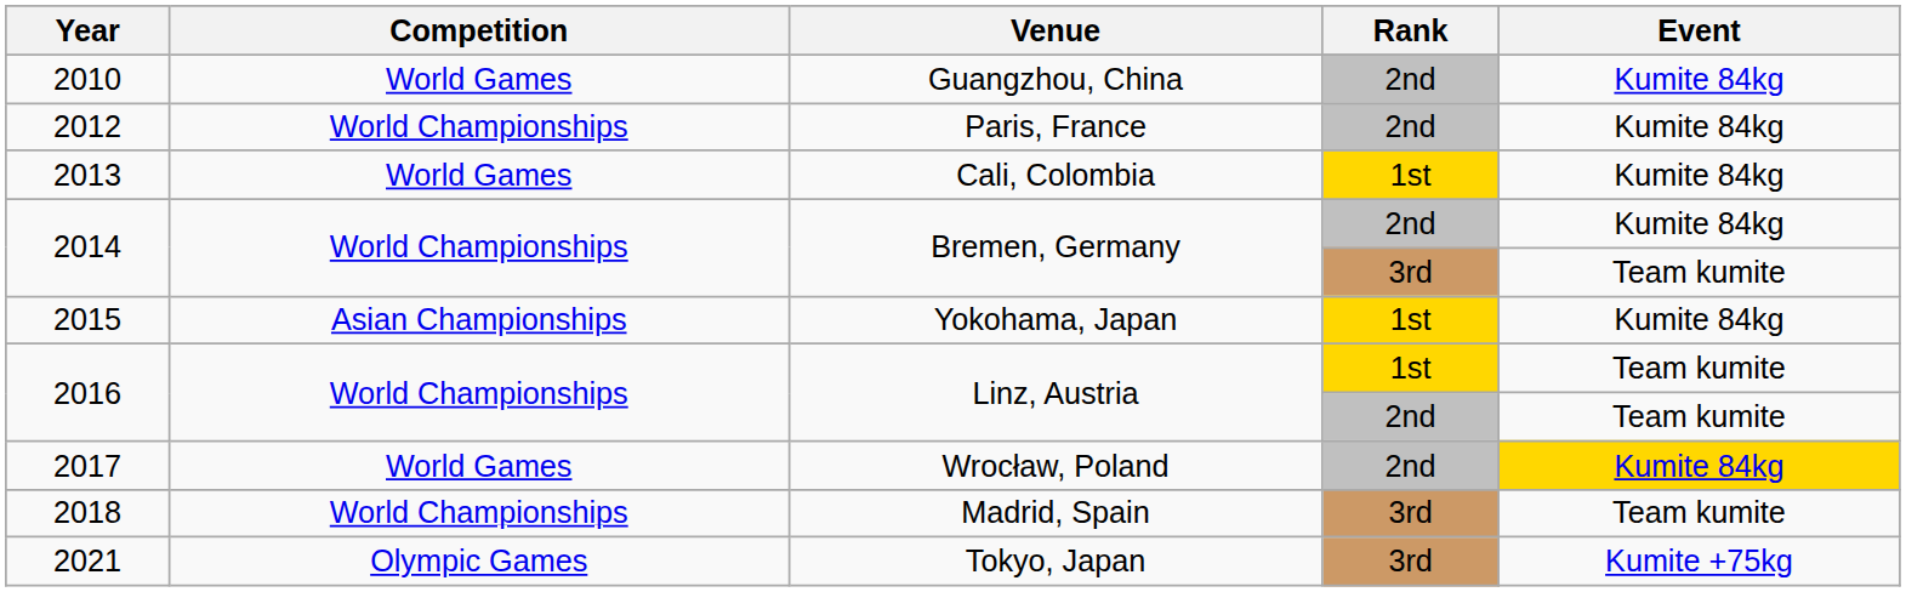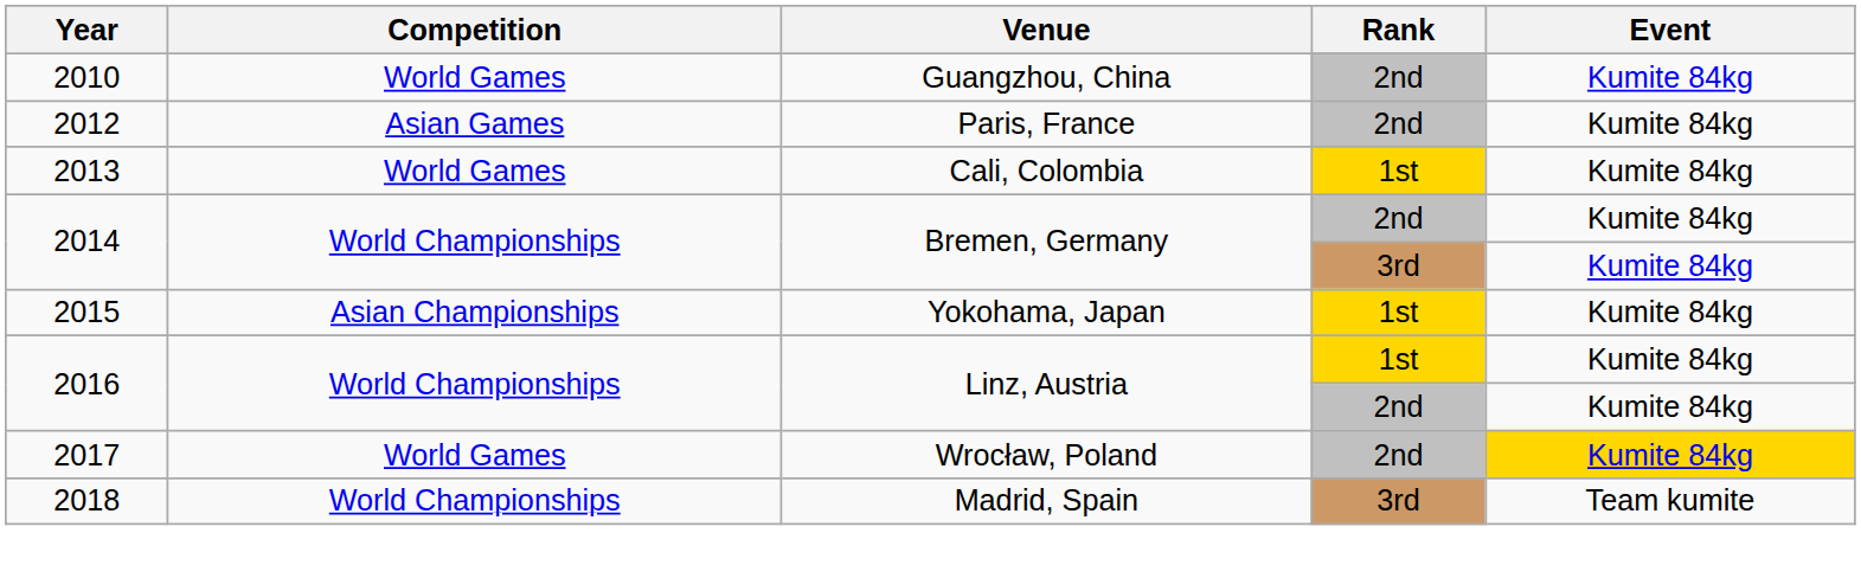2012 | Competition: World Championships -> Asian Games
2014 / 3rd | Event: Team kumite -> Kumite 84kg
2016 / 1st | Event: Team kumite -> Kumite 84kg
2016 / 2nd | Event: Team kumite -> Kumite 84kg
- row: 2021 | Olympic Games | Tokyo, Japan | 3rd | Kumite +75kg
